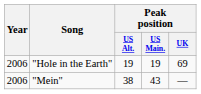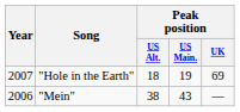"Hole in the Earth" | Year: 2006 -> 2007
"Hole in the Earth" | Peak position / US Alt.: 19 -> 18
